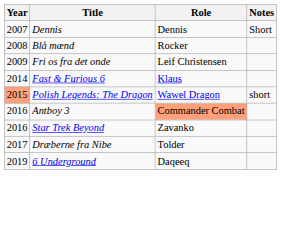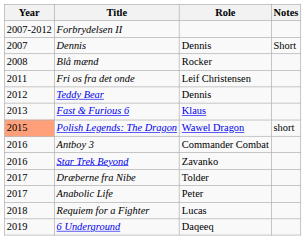+ row: 2007-2012 | Forbrydelsen II
Fri os fra det onde | Year: 2009 -> 2011
+ row: 2012 | Teddy Bear | Dennis
Fast & Furious 6 | Year: 2014 -> 2013
Antboy 3 | Role: lightsalmon background -> no background
+ row: 2017 | Anabolic Life | Peter
+ row: 2018 | Requiem for a Fighter | Lucas
